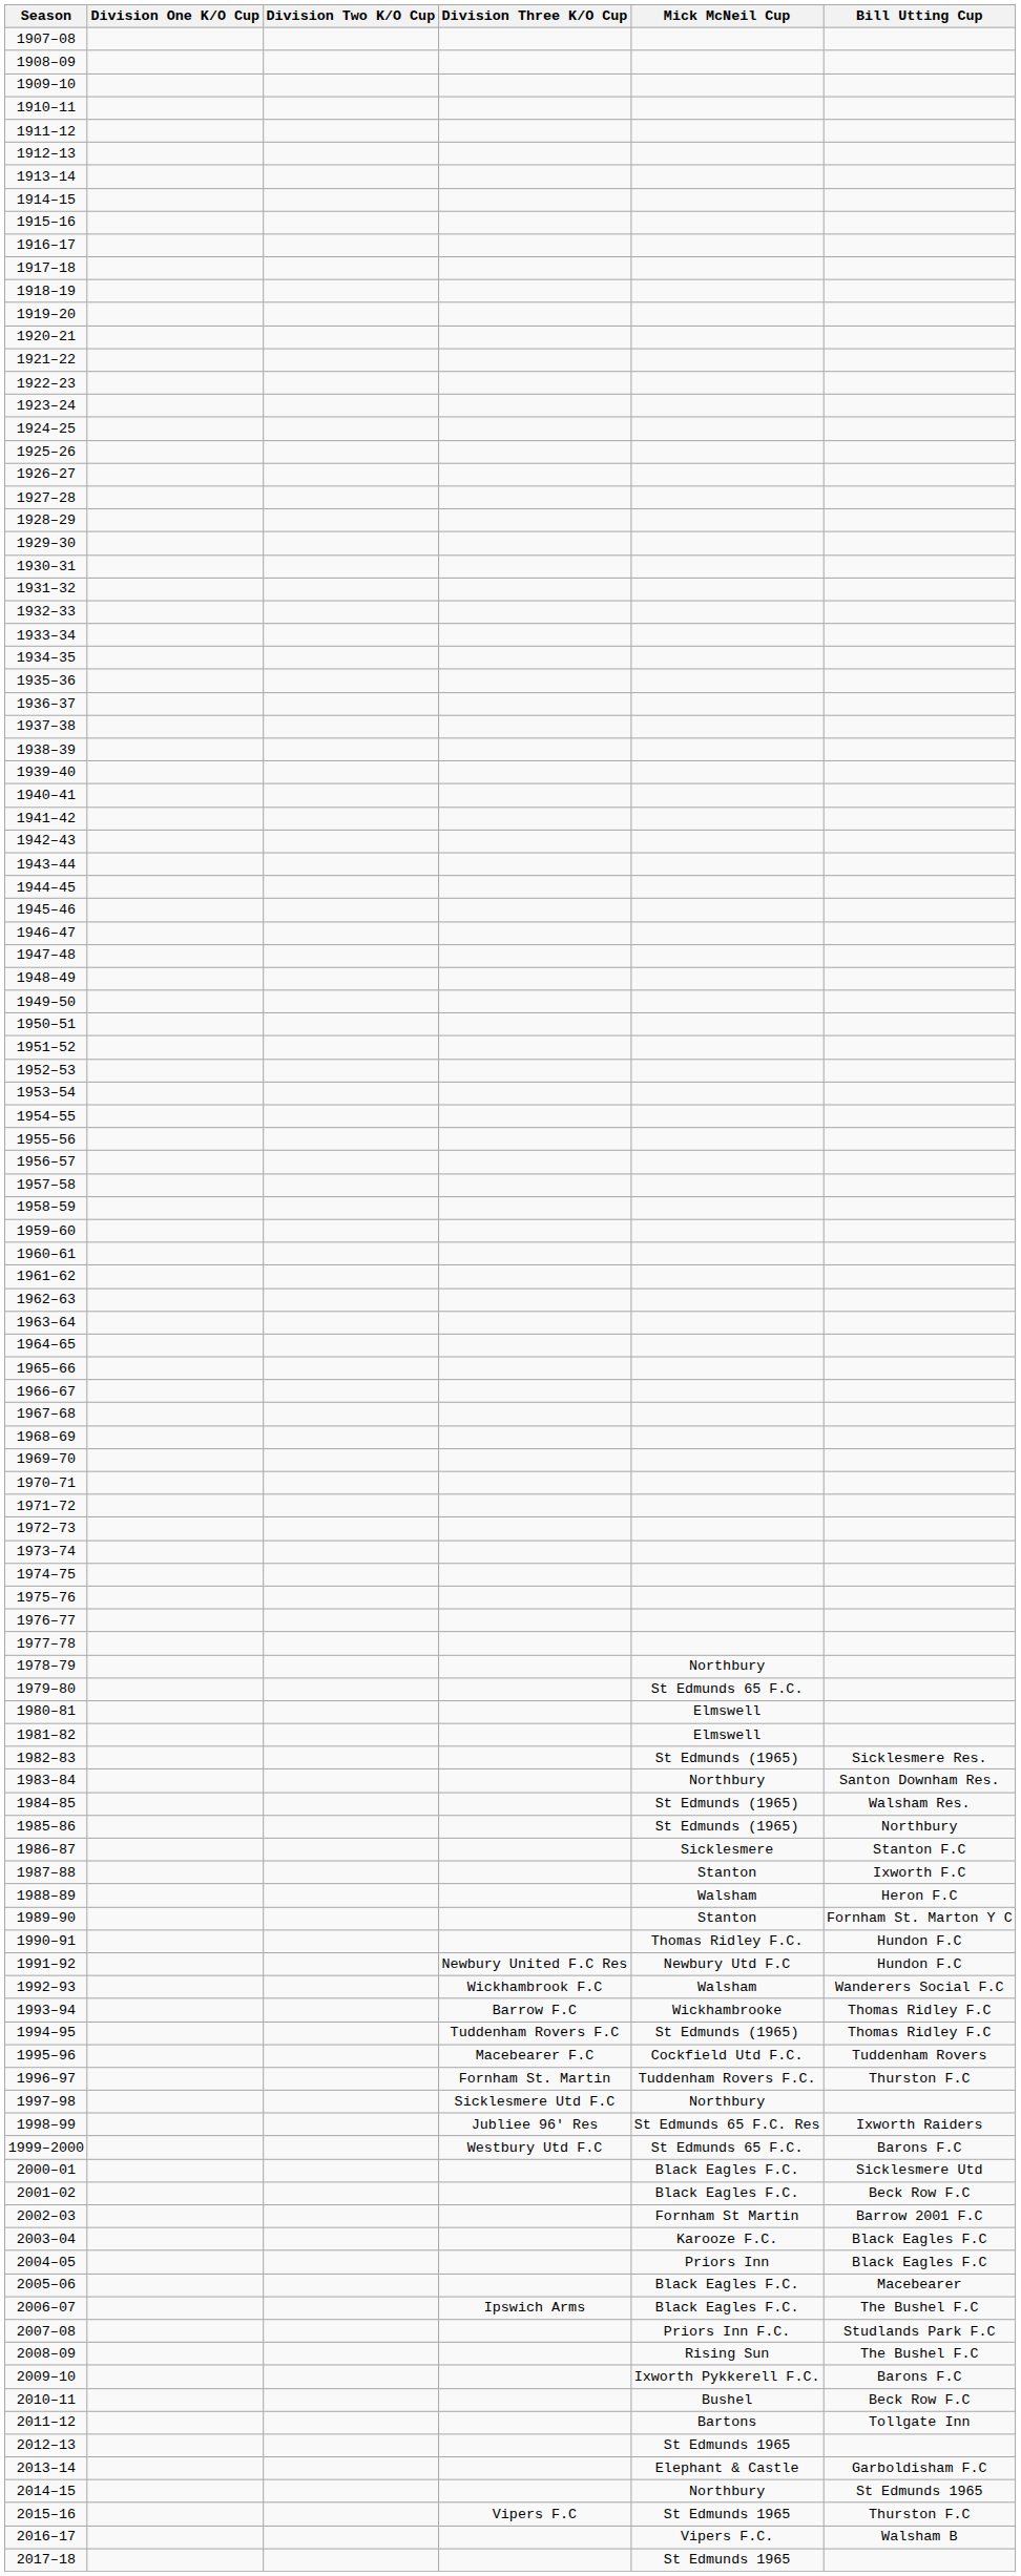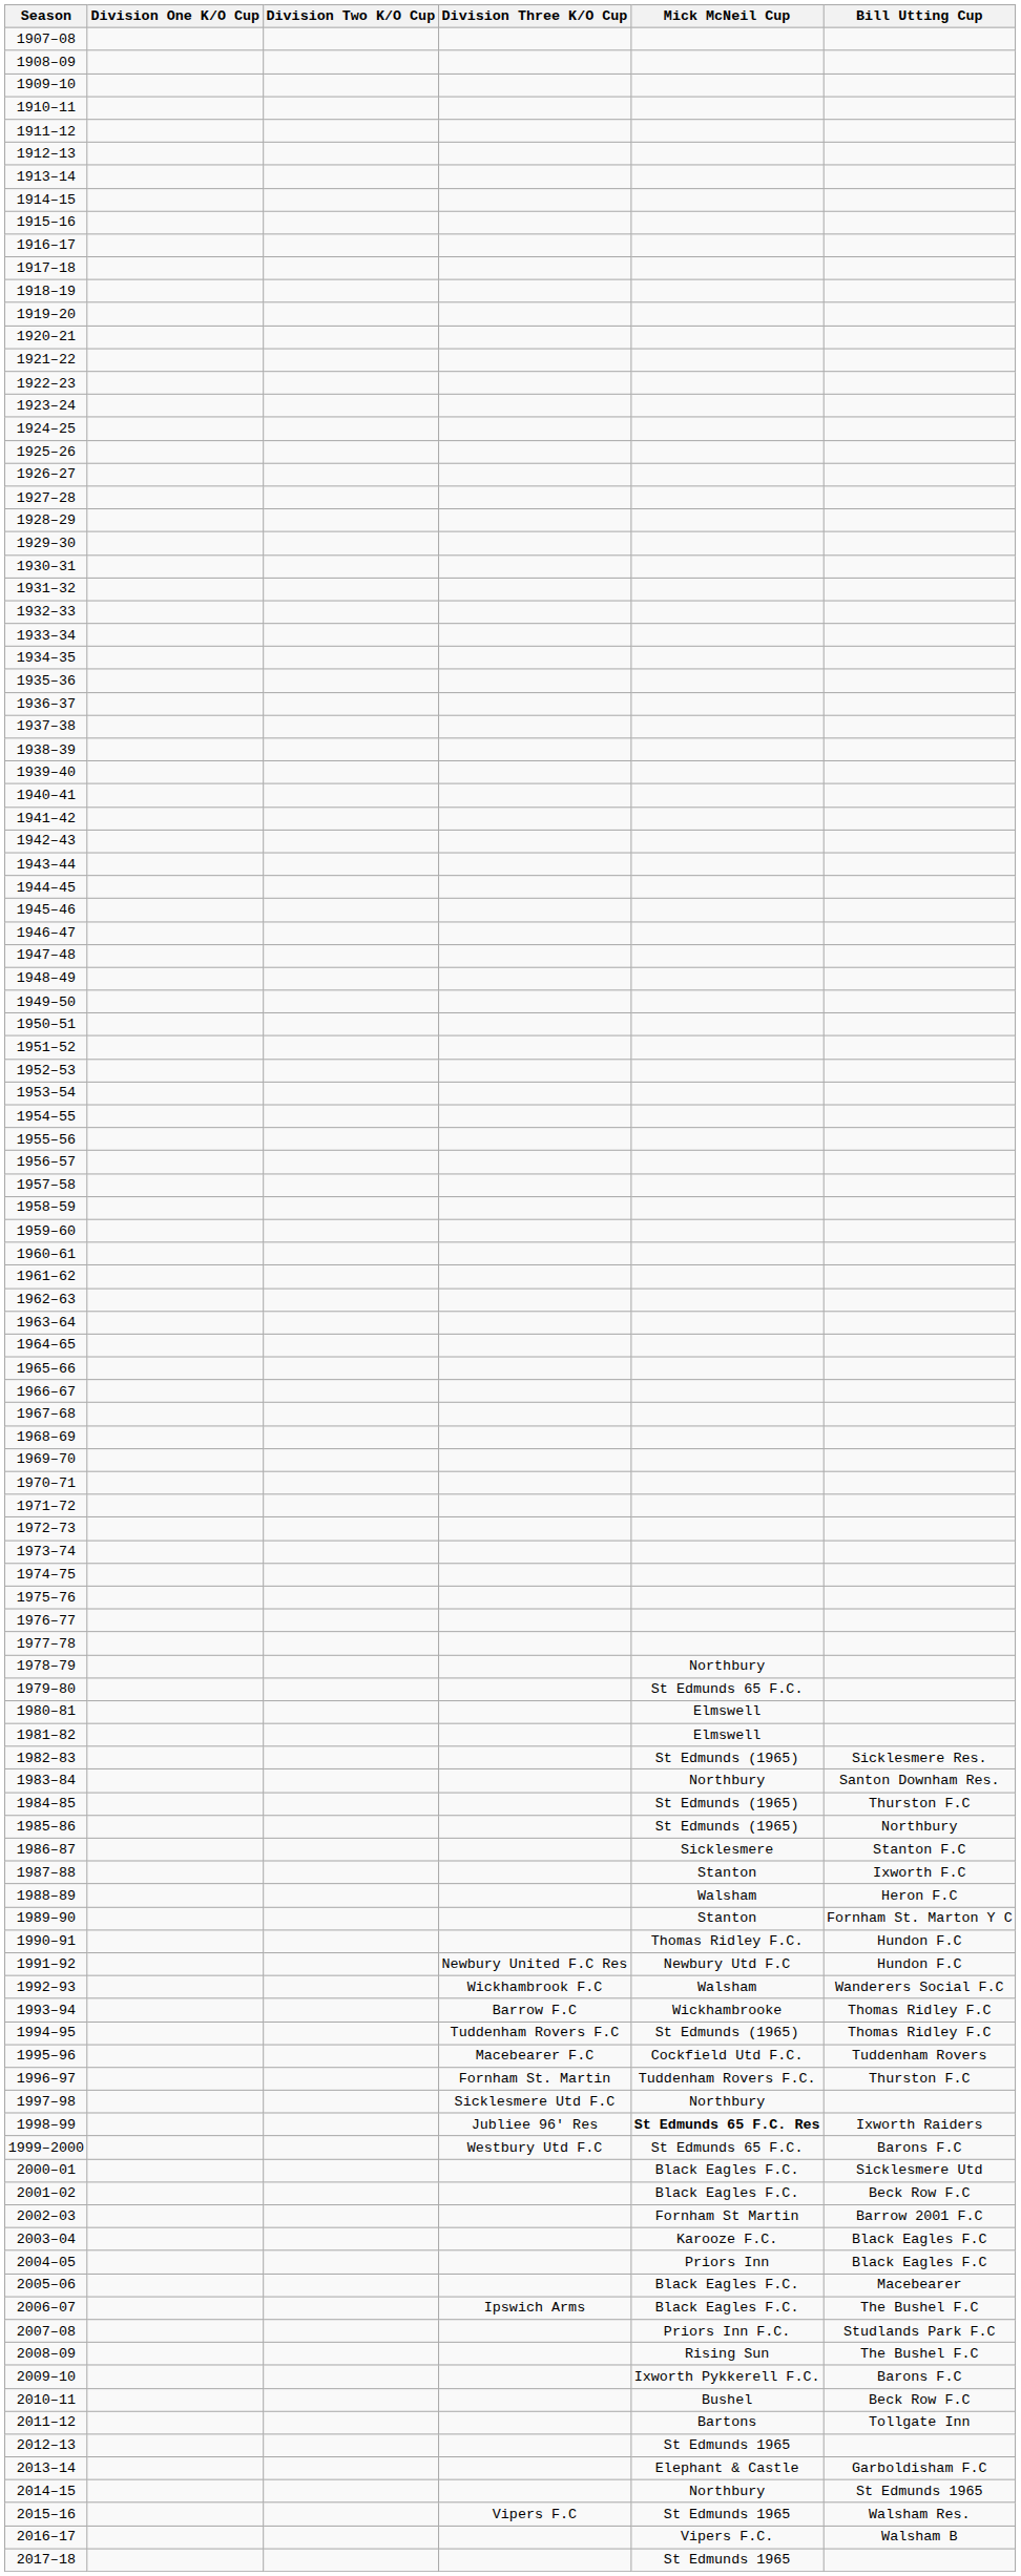1984–85 | Bill Utting Cup: Walsham Res. -> Thurston F.C
1998–99 | Mick McNeil Cup: normal -> bold
2015–16 | Bill Utting Cup: Thurston F.C -> Walsham Res.
